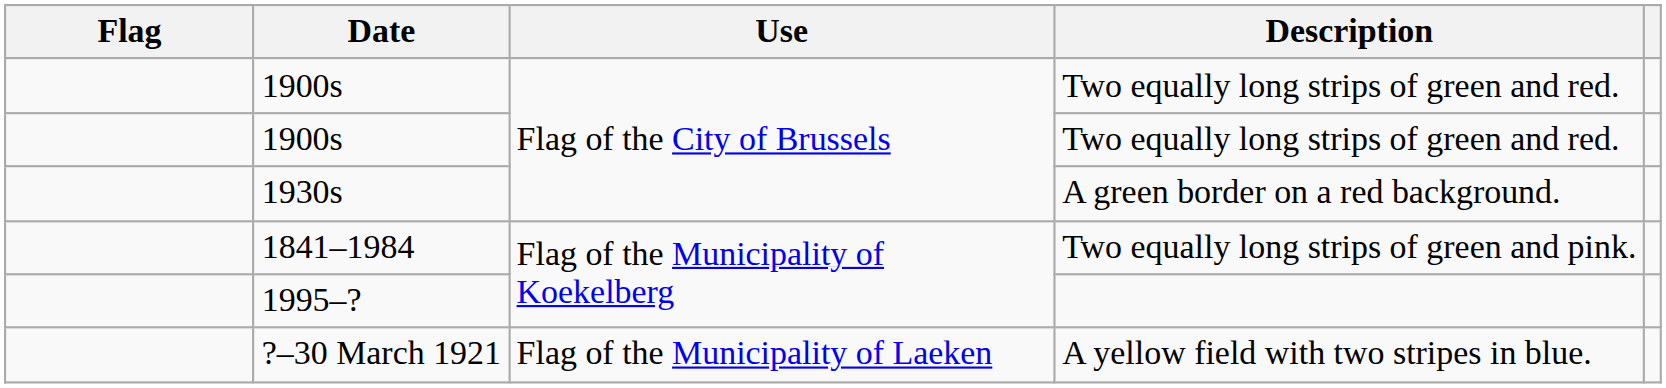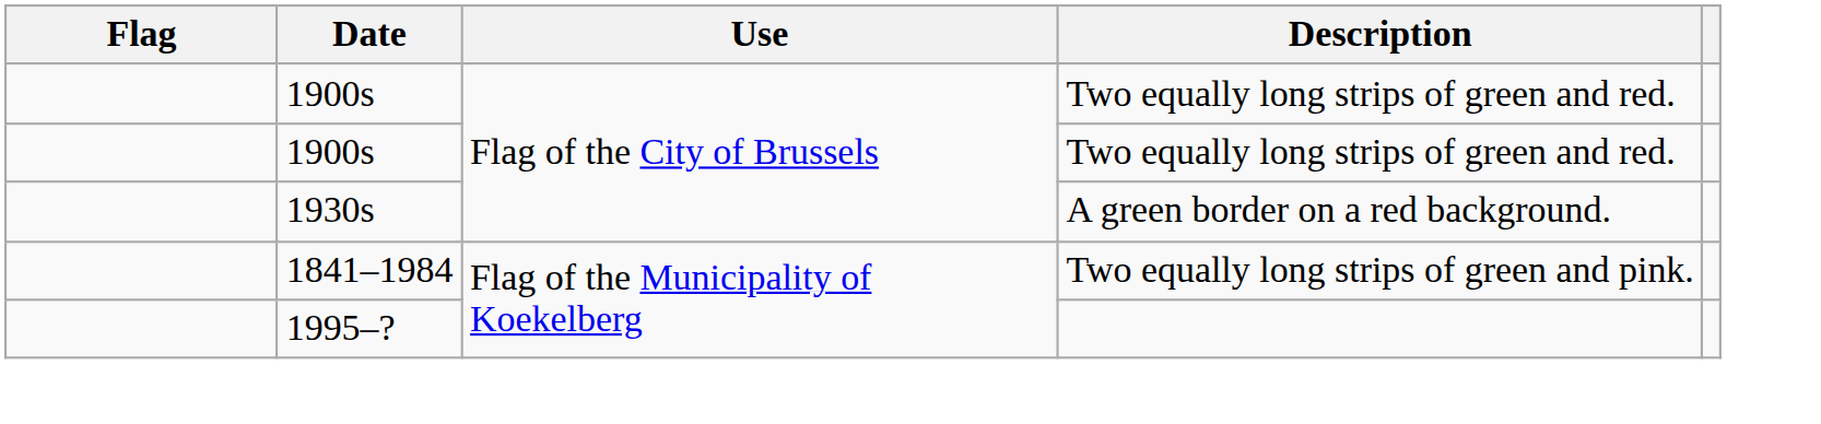- row: ?–30 March 1921 | Flag of the Municipality of Laeken | A yellow field with two stripes in blue.
